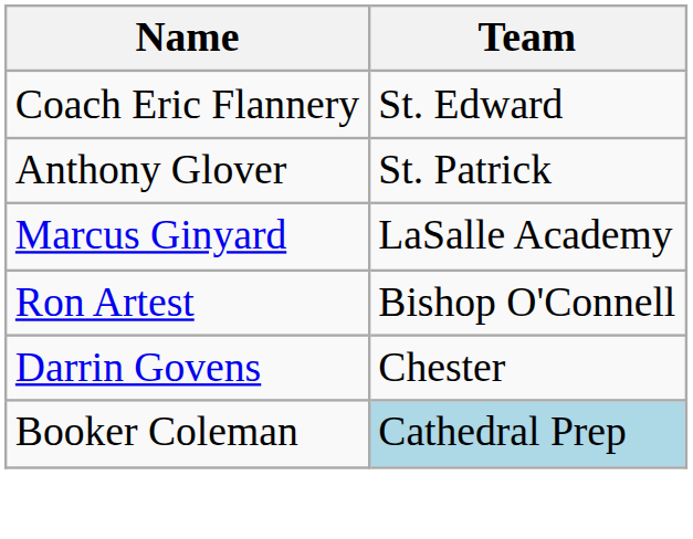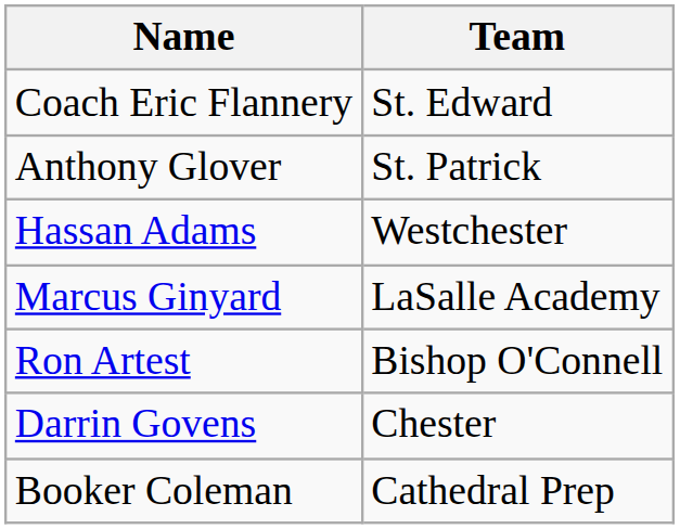+ row: Hassan Adams | Westchester
Booker Coleman | Team: lightblue background -> no background
